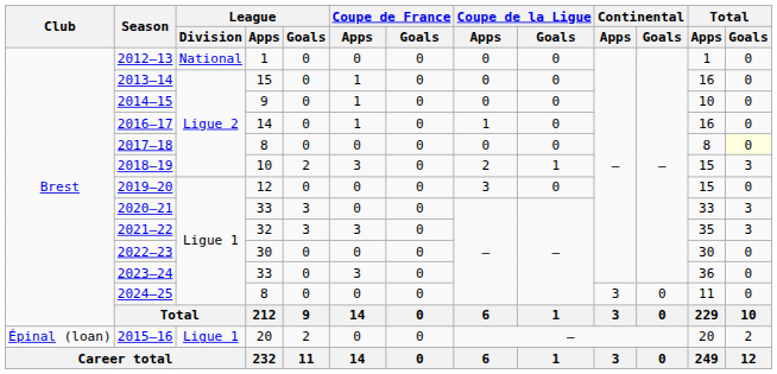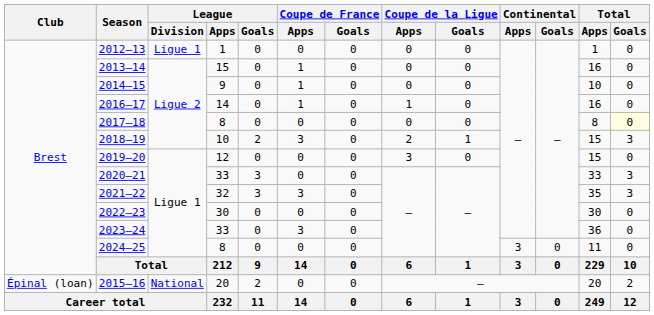2012–13 | League / Division: National -> Ligue 1
2015–16 | League / Division: Ligue 1 -> National
